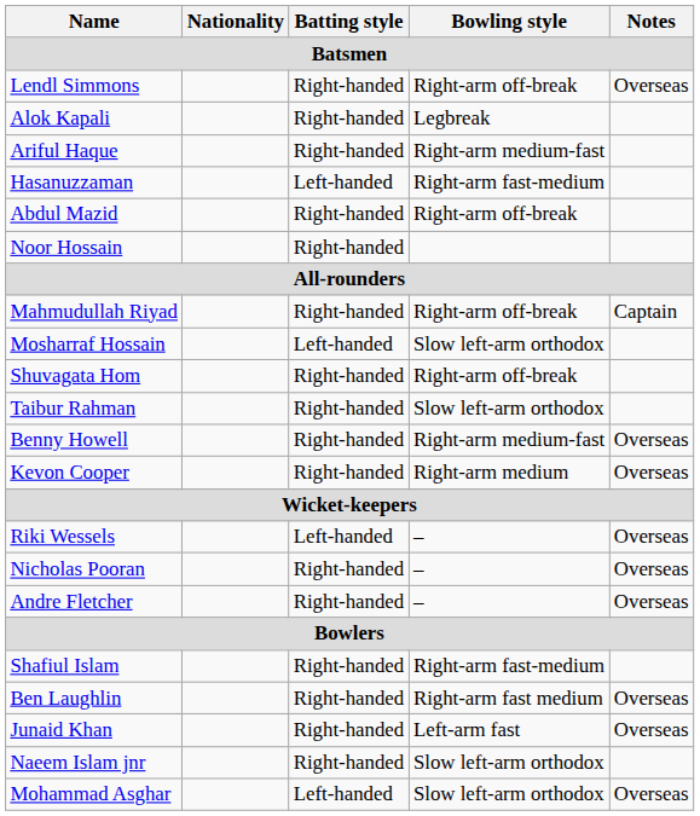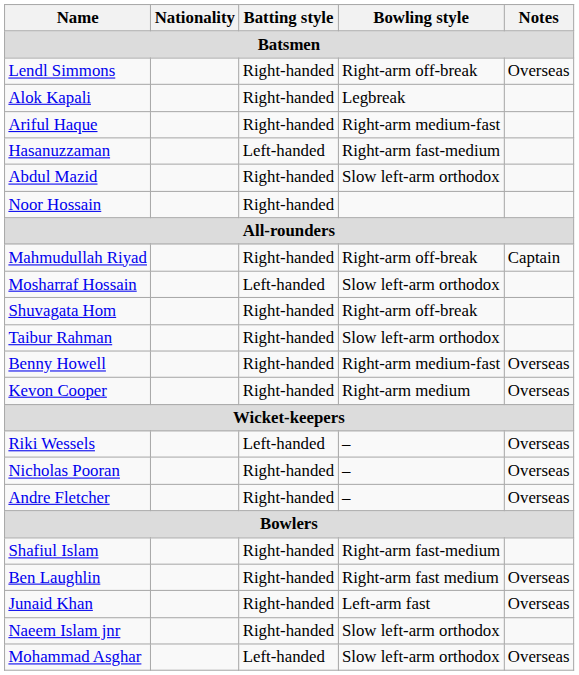Abdul Mazid | Bowling style / Batsmen: Right-arm off-break -> Slow left-arm orthodox
